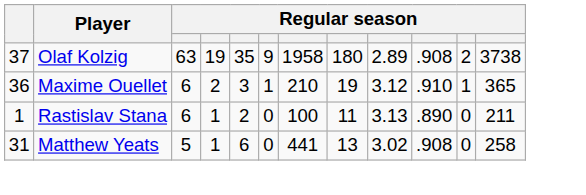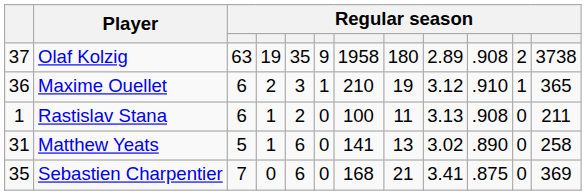Rastislav Stana | column 10: .890 -> .908
Matthew Yeats | column 7: 441 -> 141
Matthew Yeats | column 10: .908 -> .890
+ row: 35 | Sebastien Charpentier | 7 | 0 | 6 | 0 | 168 | 21 | 3.41 | .875 | 0 | 369
